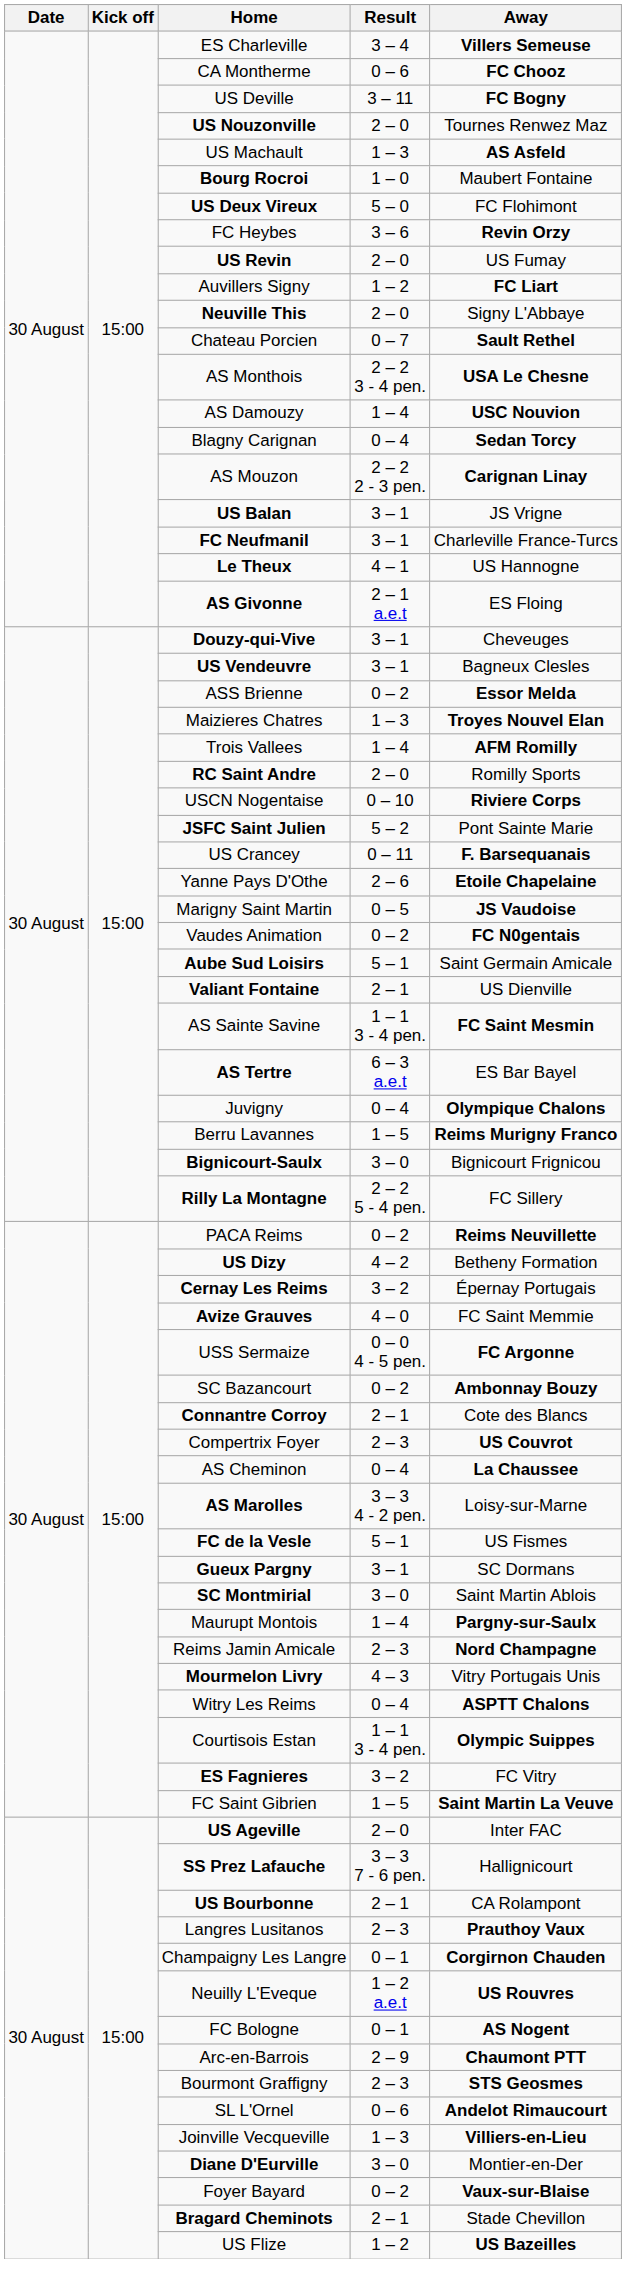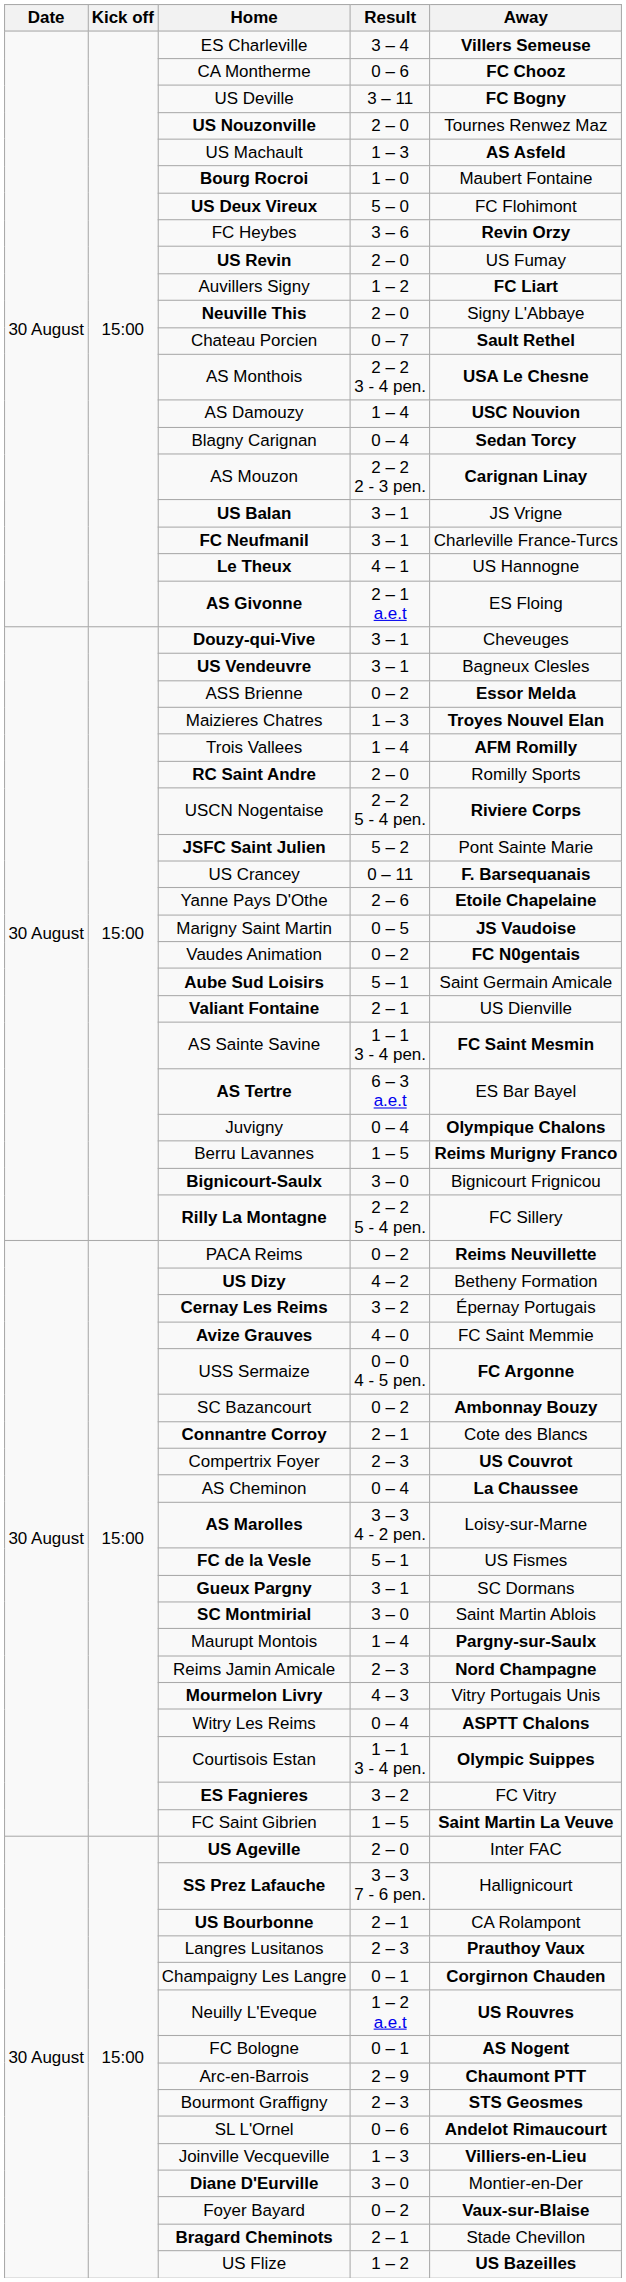USCN Nogentaise | Result: 0 – 10 -> 2 – 2 5 - 4 pen.
